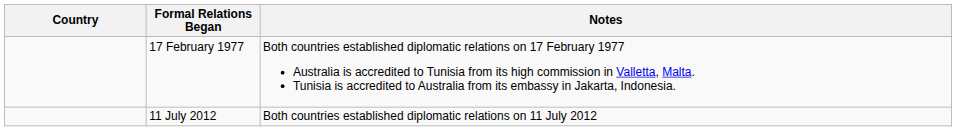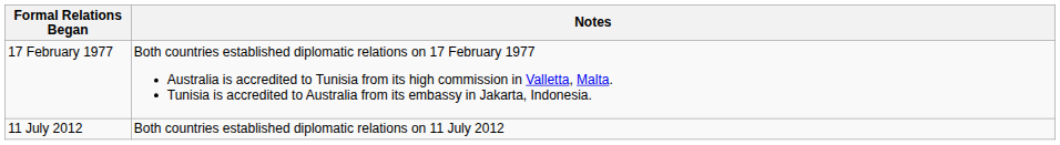- column: Country
